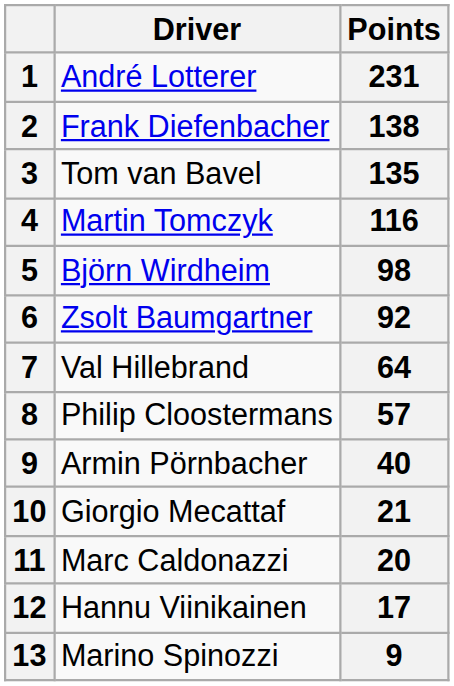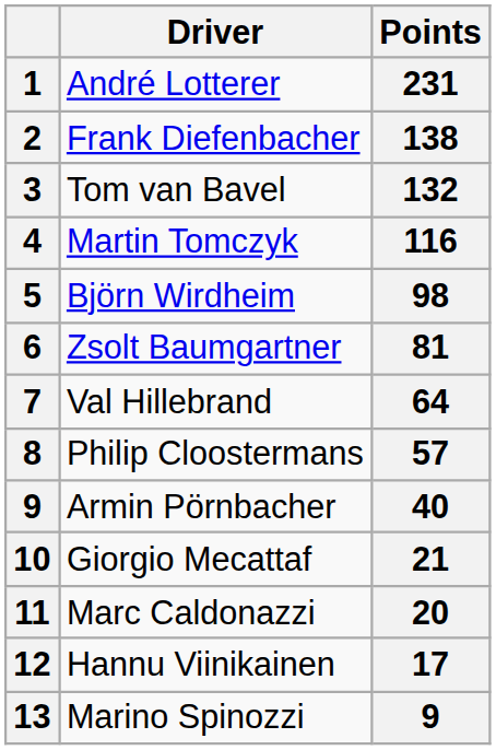Tom van Bavel | Points: 135 -> 132
Zsolt Baumgartner | Points: 92 -> 81
